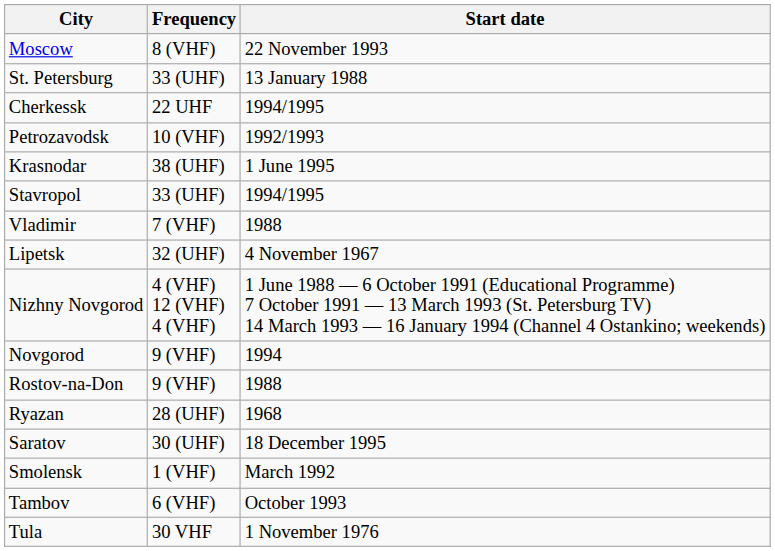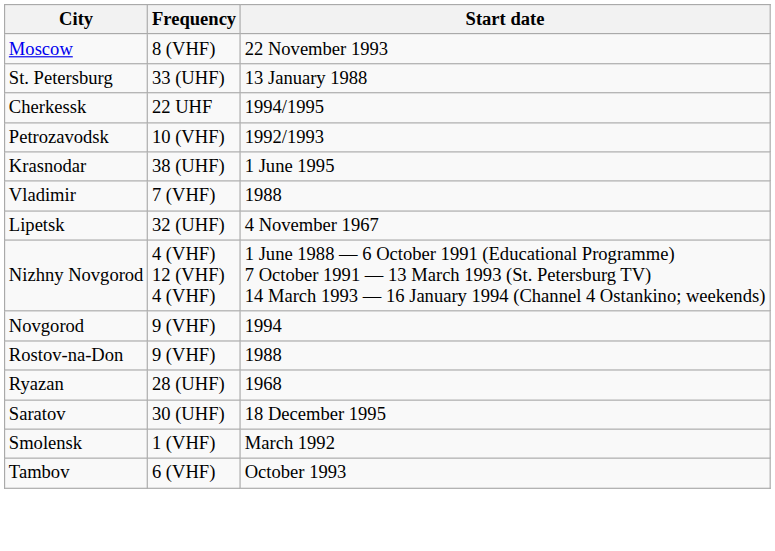- row: Stavropol | 33 (UHF) | 1994/1995
- row: Tula | 30 VHF | 1 November 1976
